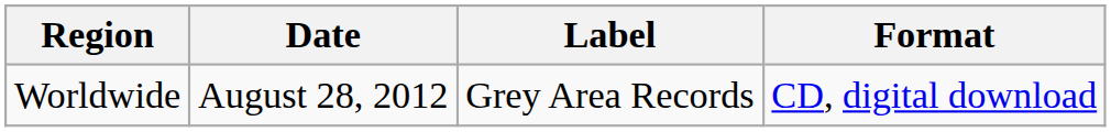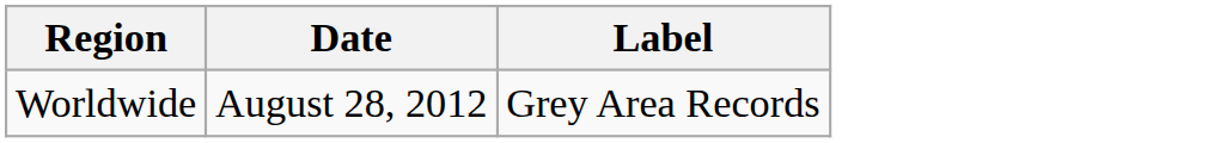- column: Format | CD, digital download
